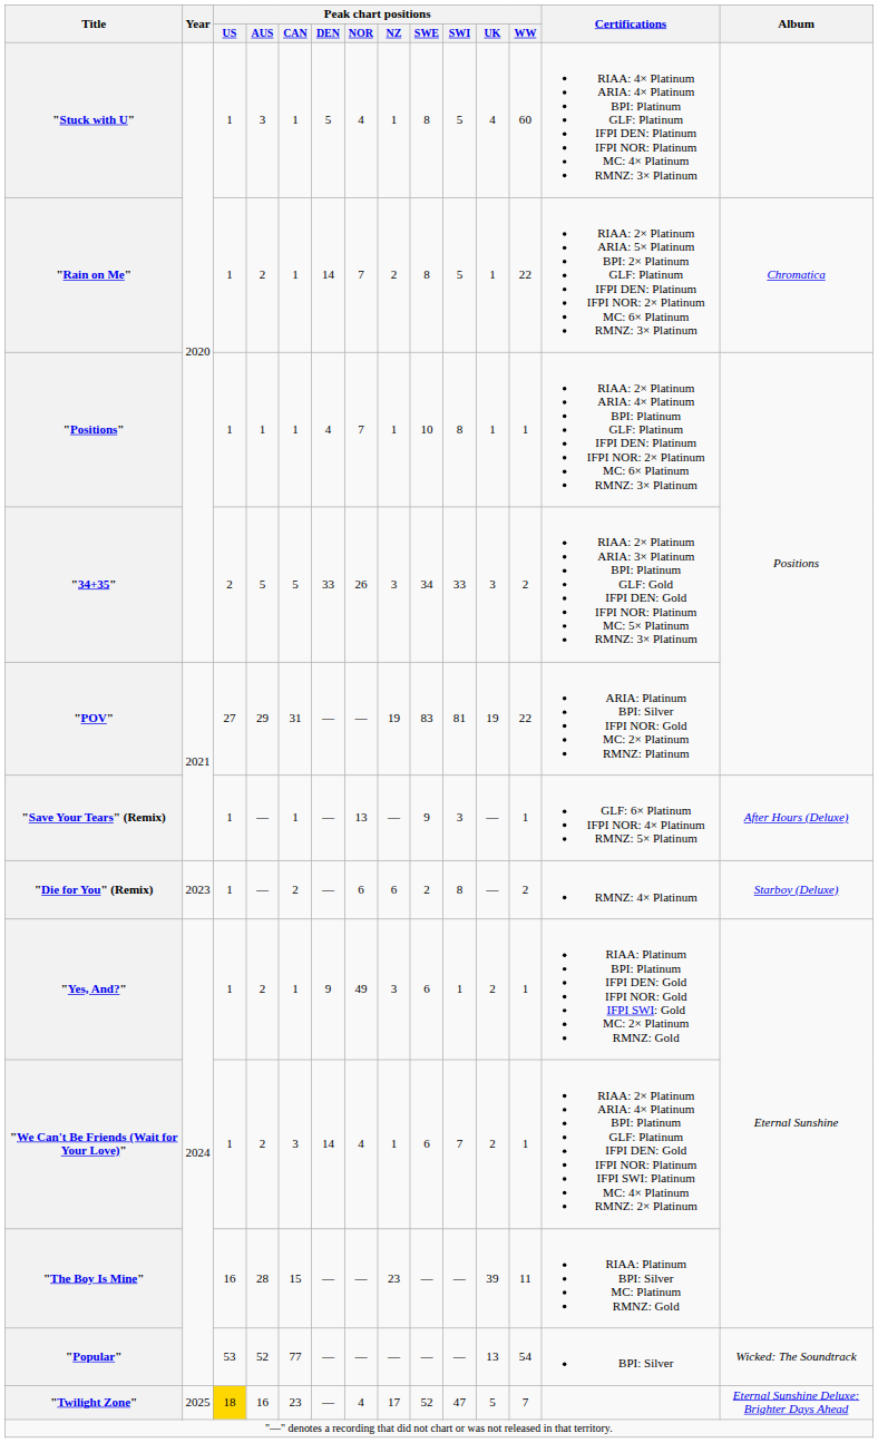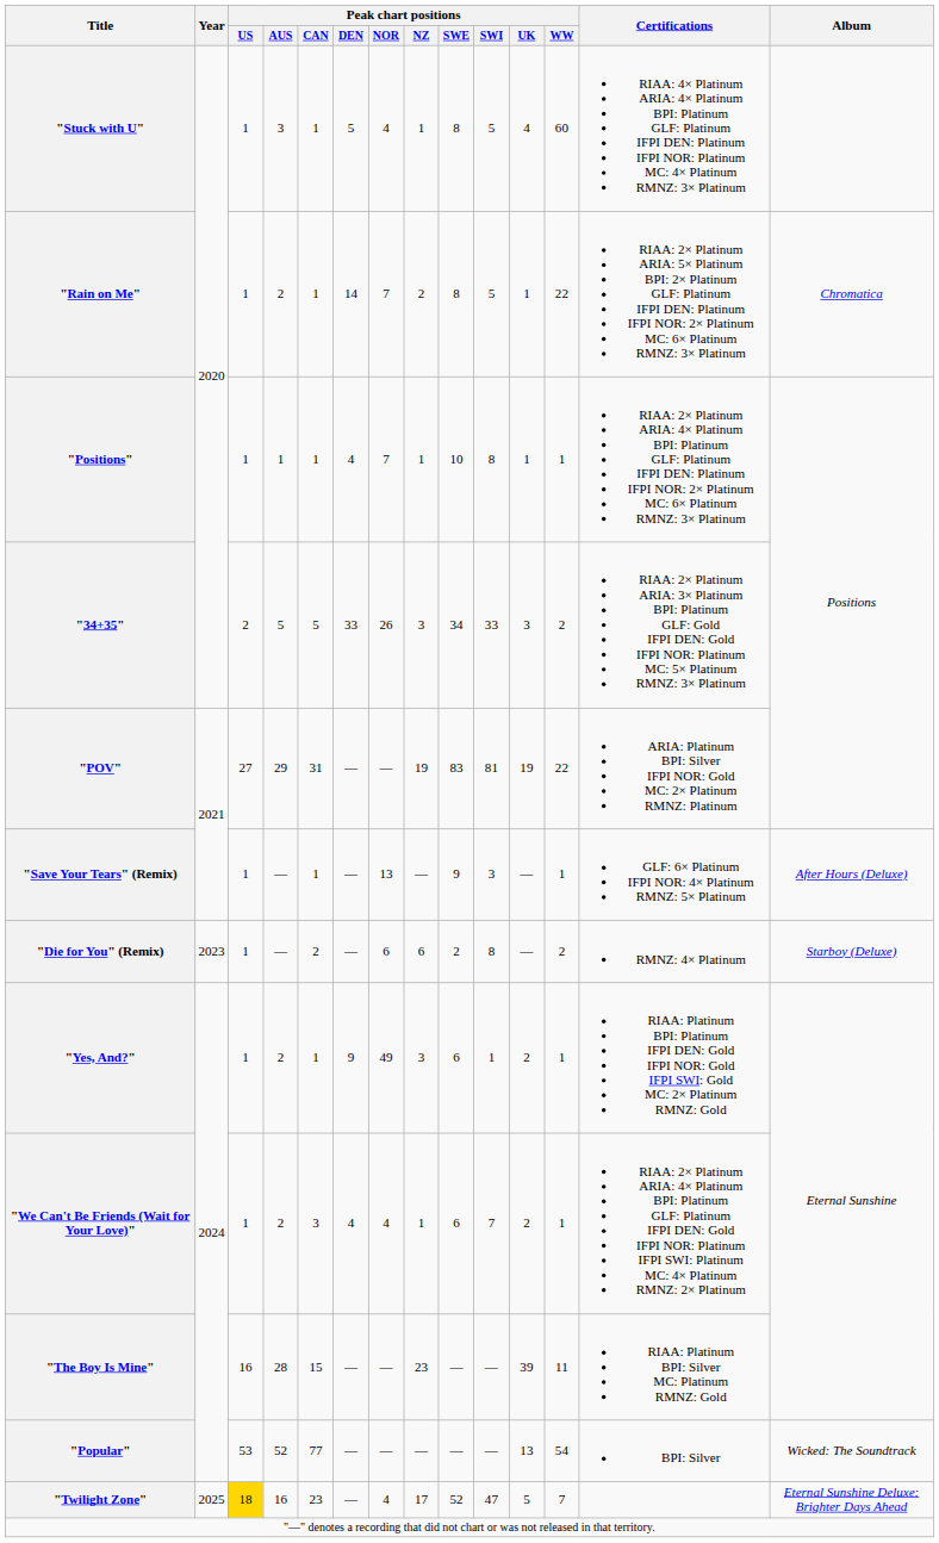"We Can't Be Friends (Wait for Your Love)" | Peak chart positions / DEN: 14 -> 4
